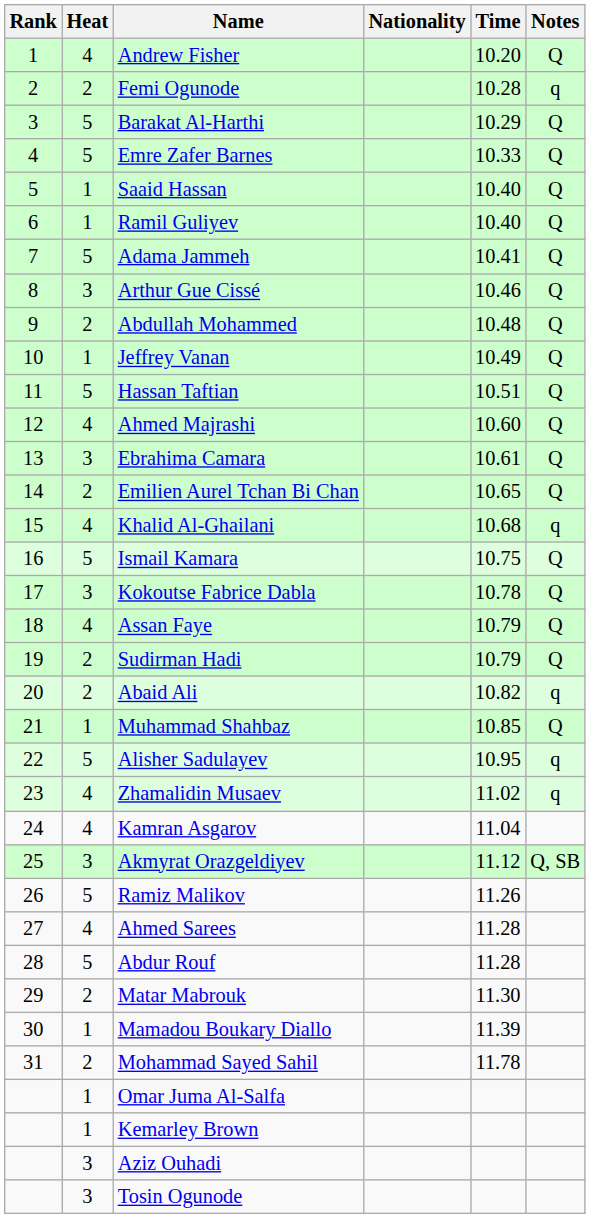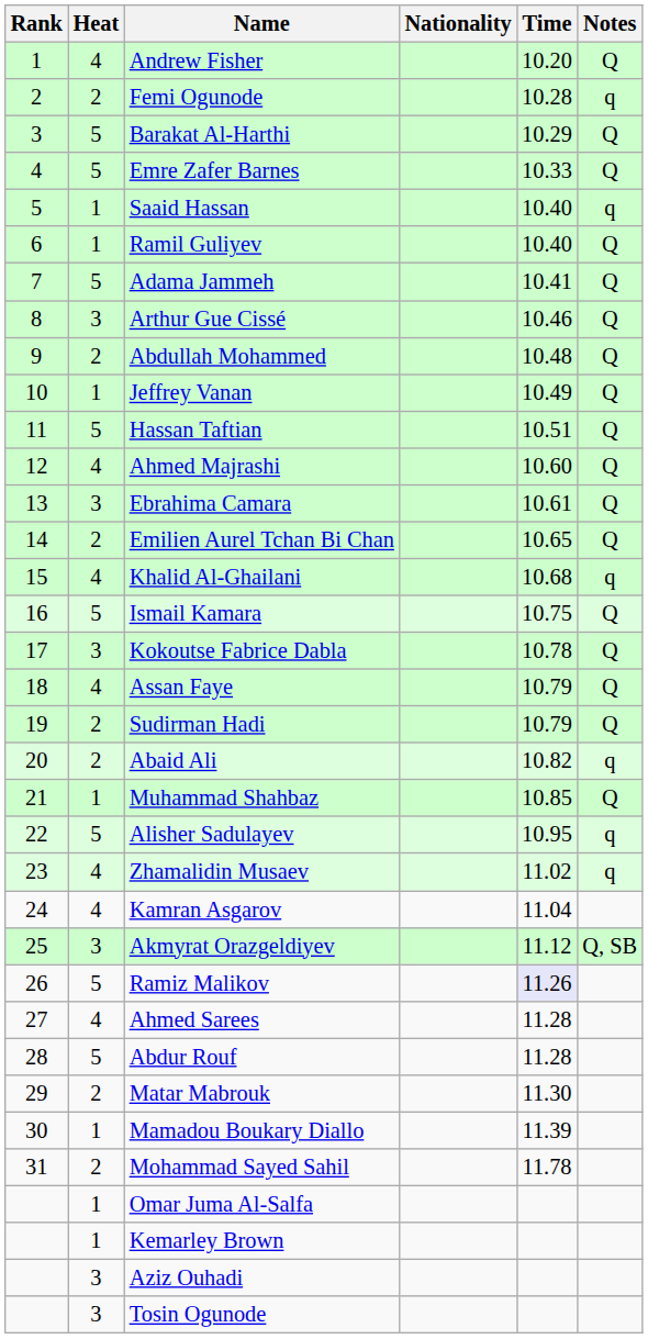Saaid Hassan | Notes: Q -> q
Ramiz Malikov | Time: no background -> lavender background
